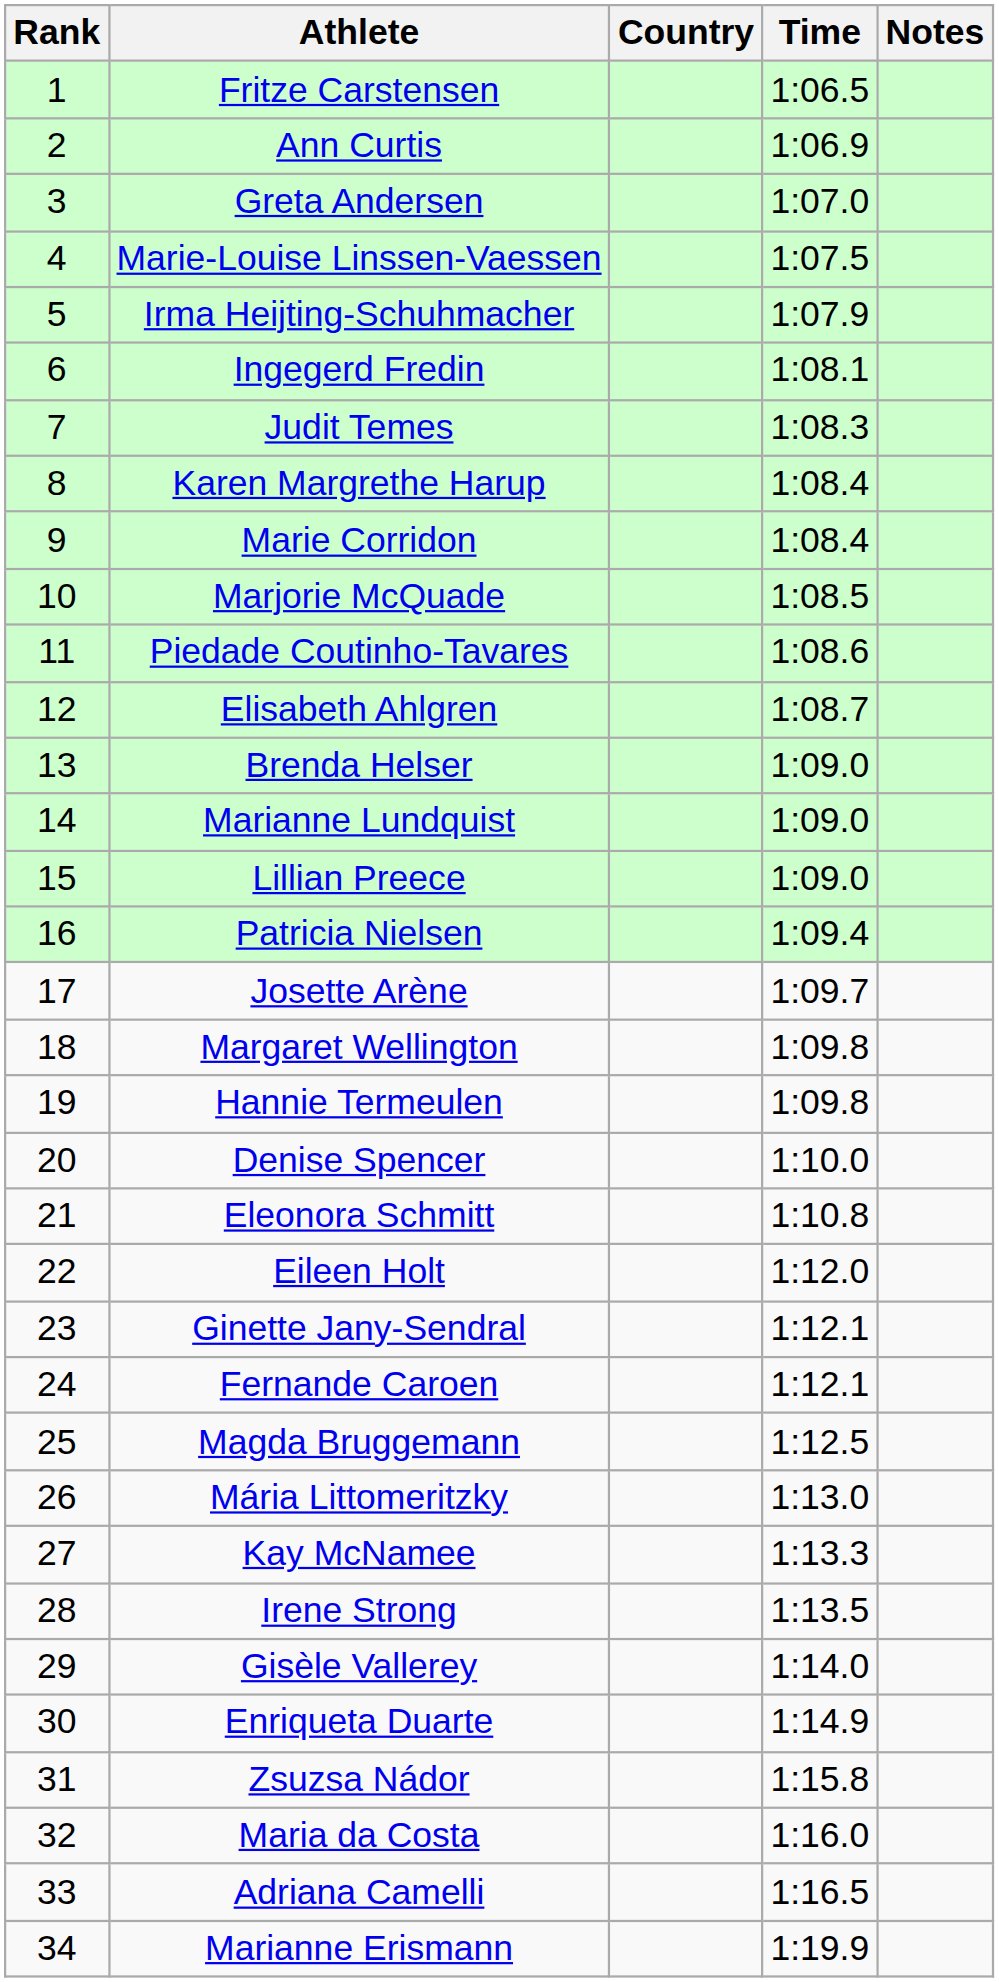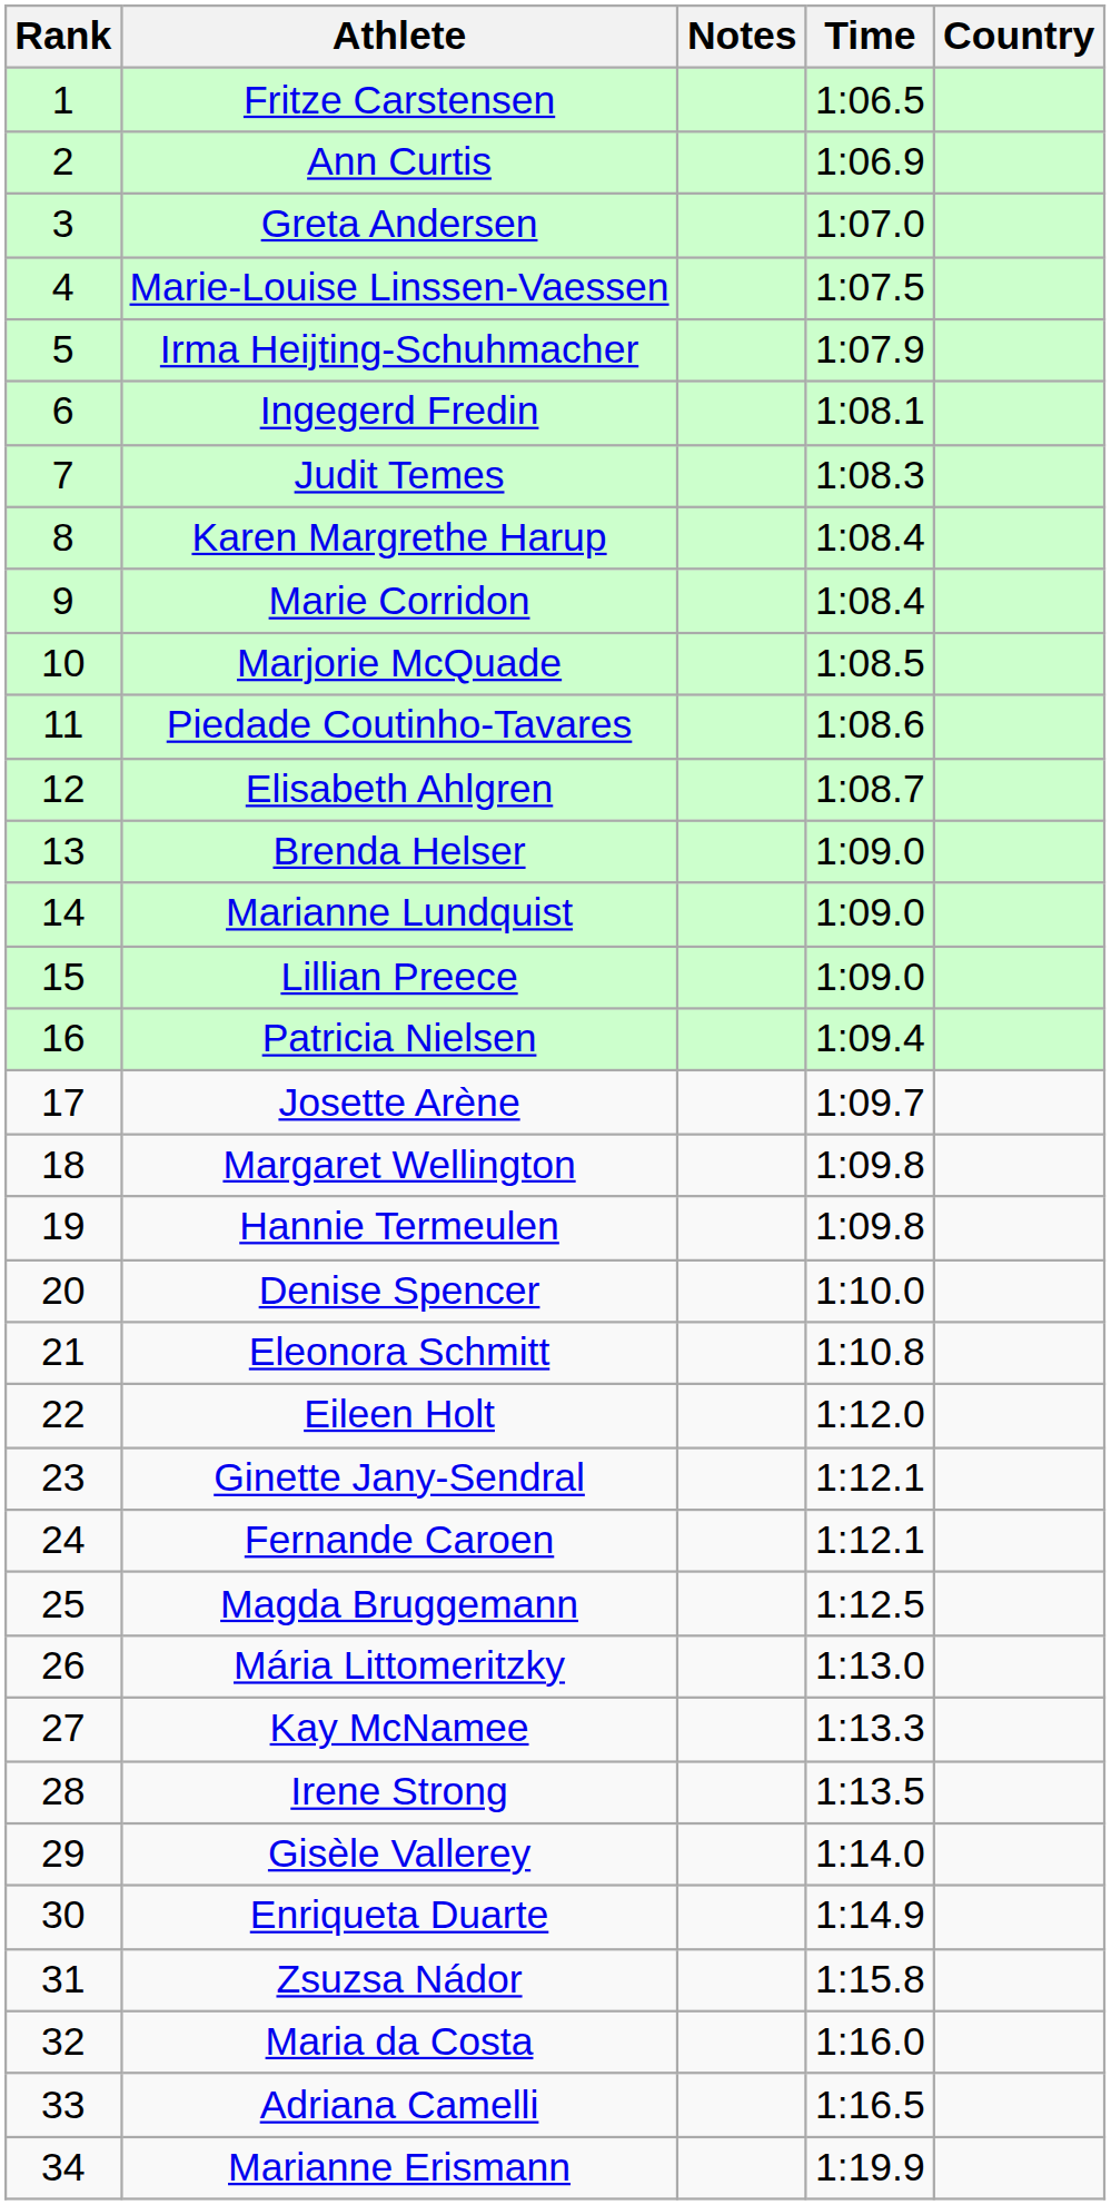columns swapped: Country <-> Notes
